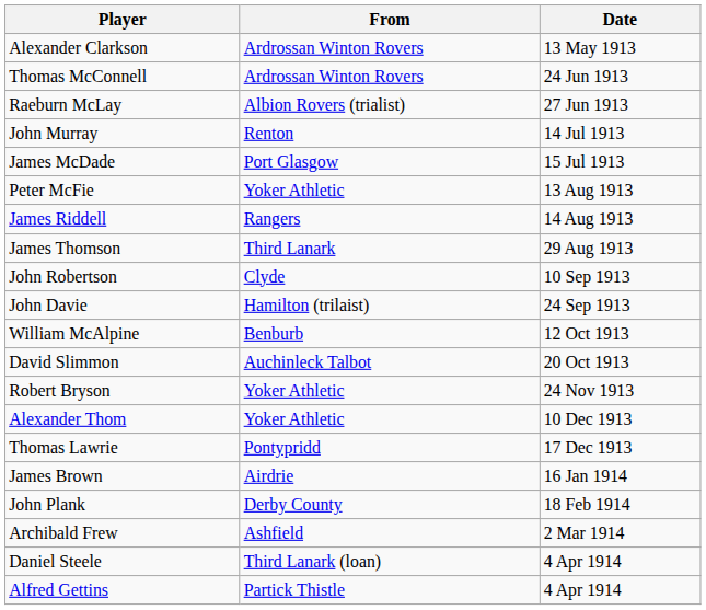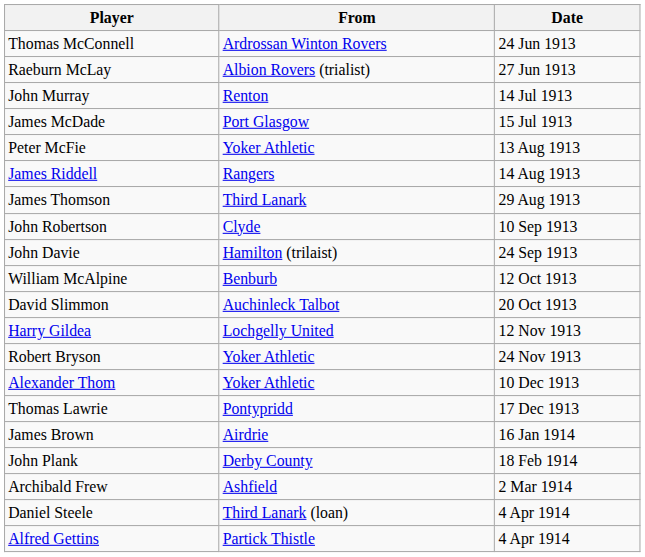- row: Alexander Clarkson | Ardrossan Winton Rovers | 13 May 1913
+ row: Harry Gildea | Lochgelly United | 12 Nov 1913
